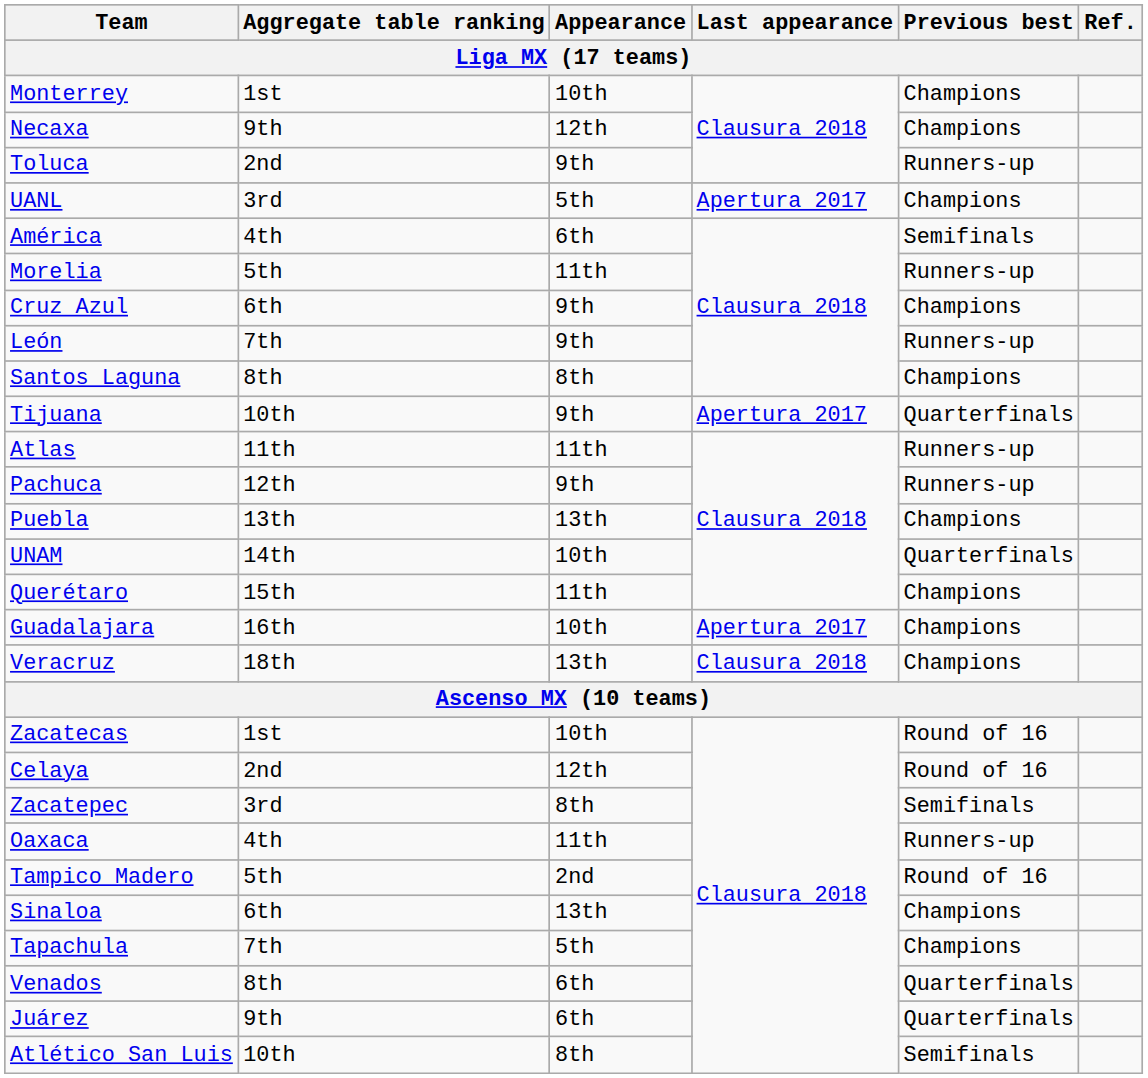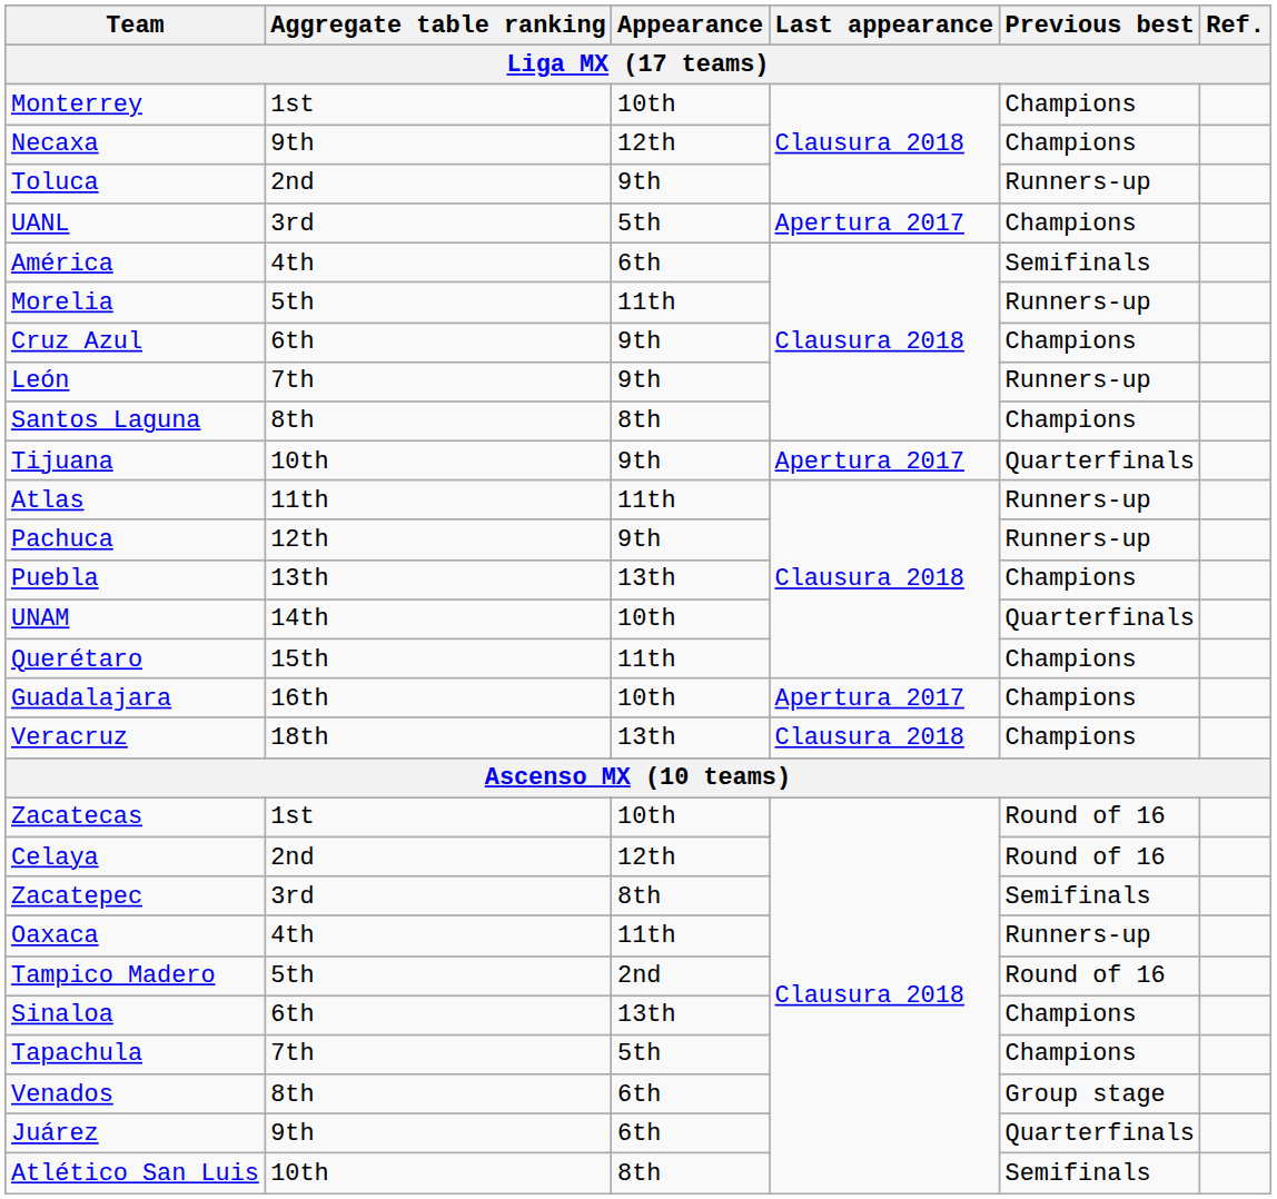Venados | Previous best: Quarterfinals -> Group stage
